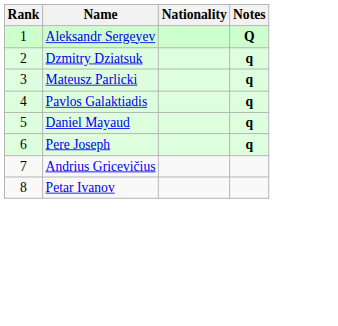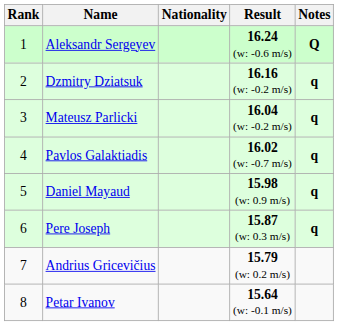+ column: Result | 16.24 (w: -0.6 m/s) | 16.16 (w: -0.2 m/s) | 16.04 (w: -0.2 m/s) | 16.02 (w: -0.7 m/s) | 15.98 (w: 0.9 m/s) | 15.87 (w: 0.3 m/s) | 15.79 (w: 0.2 m/s) | 15.64 (w: -0.1 m/s)
